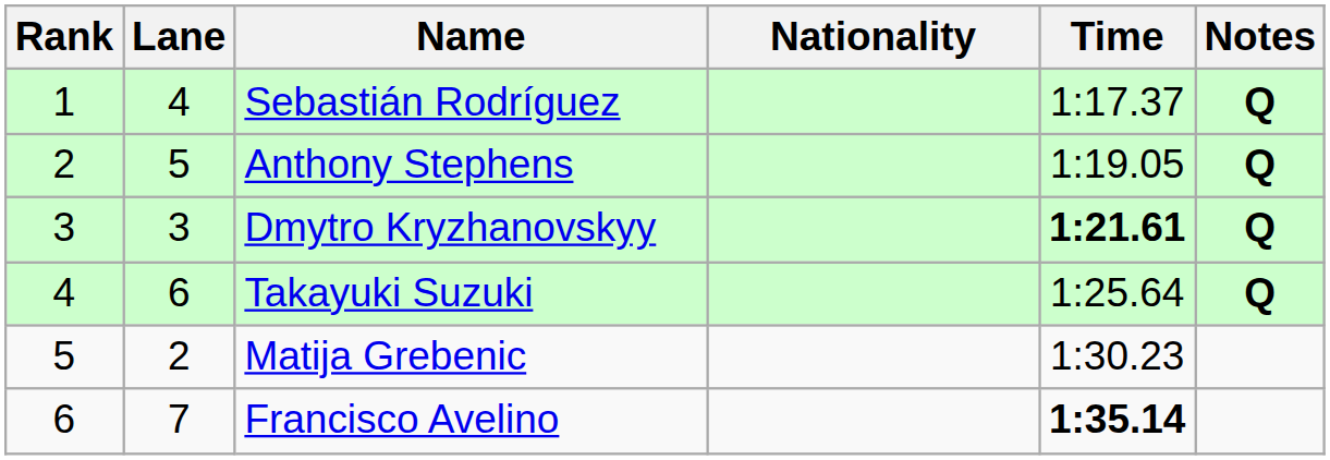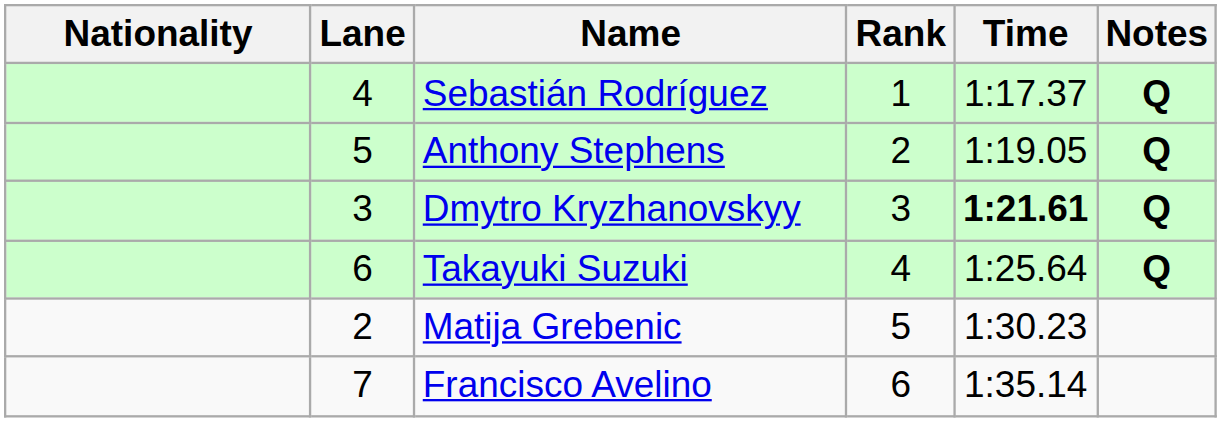columns swapped: Rank <-> Nationality
Francisco Avelino | Time: bold -> normal
